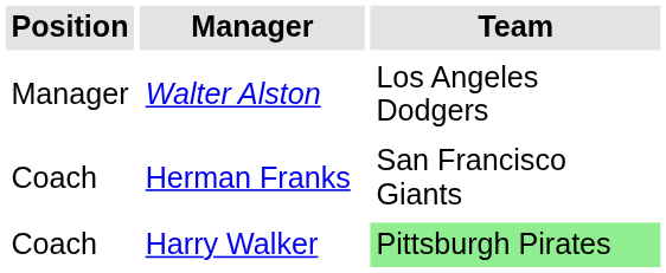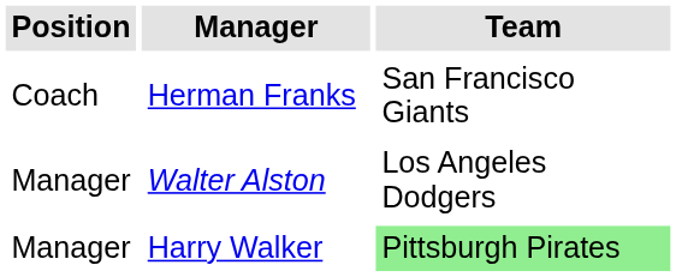rows swapped: Walter Alston <-> Herman Franks
Harry Walker | Position: Coach -> Manager
